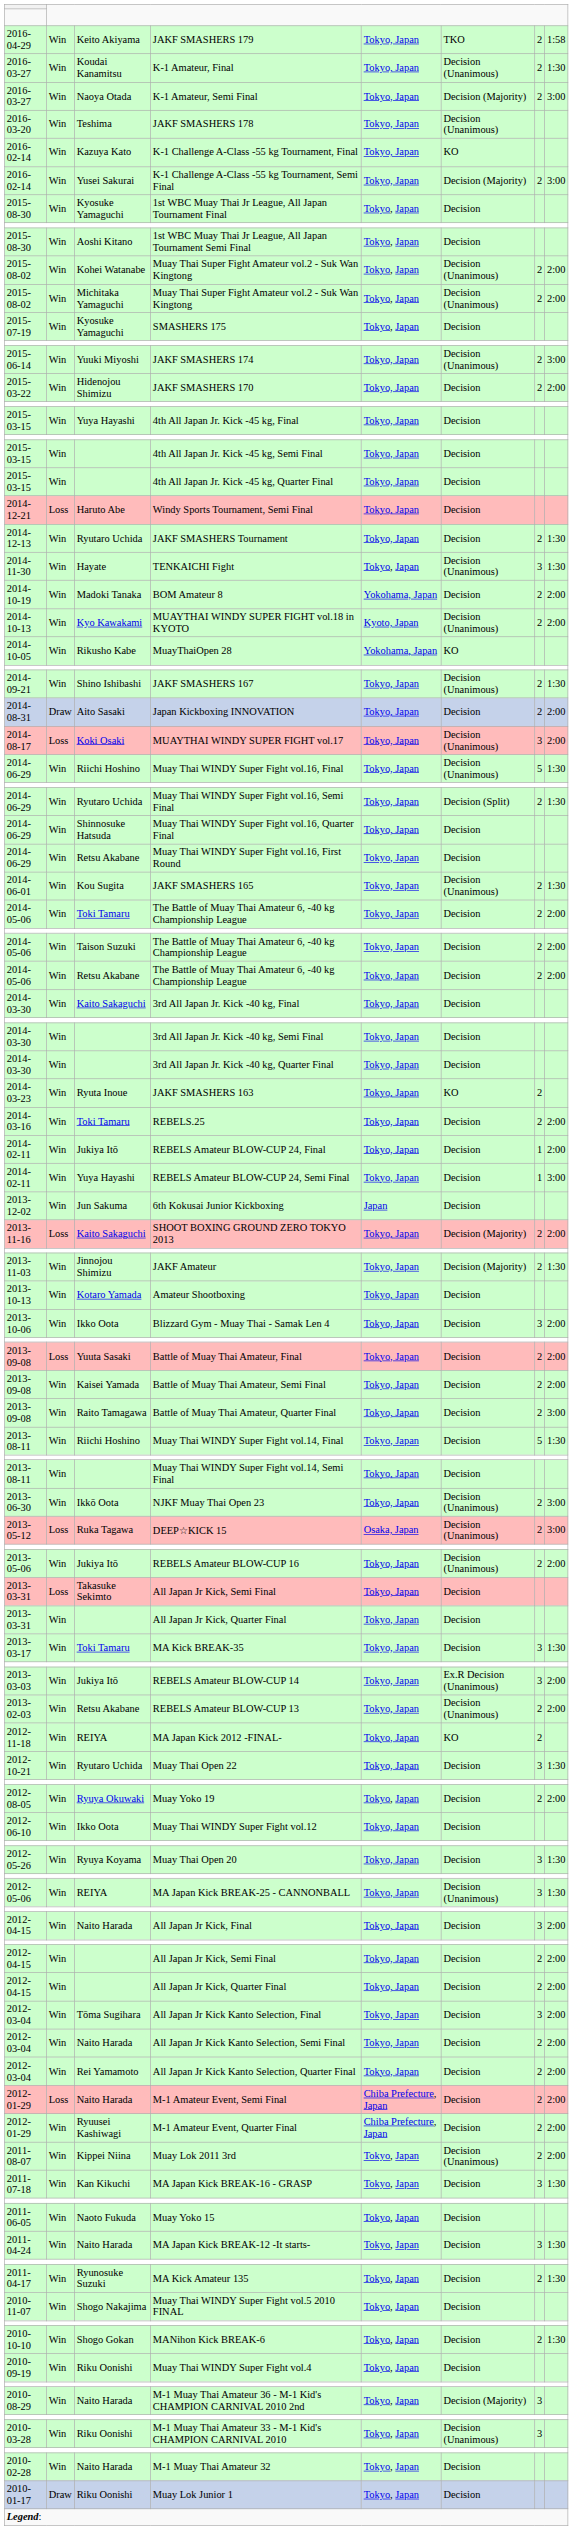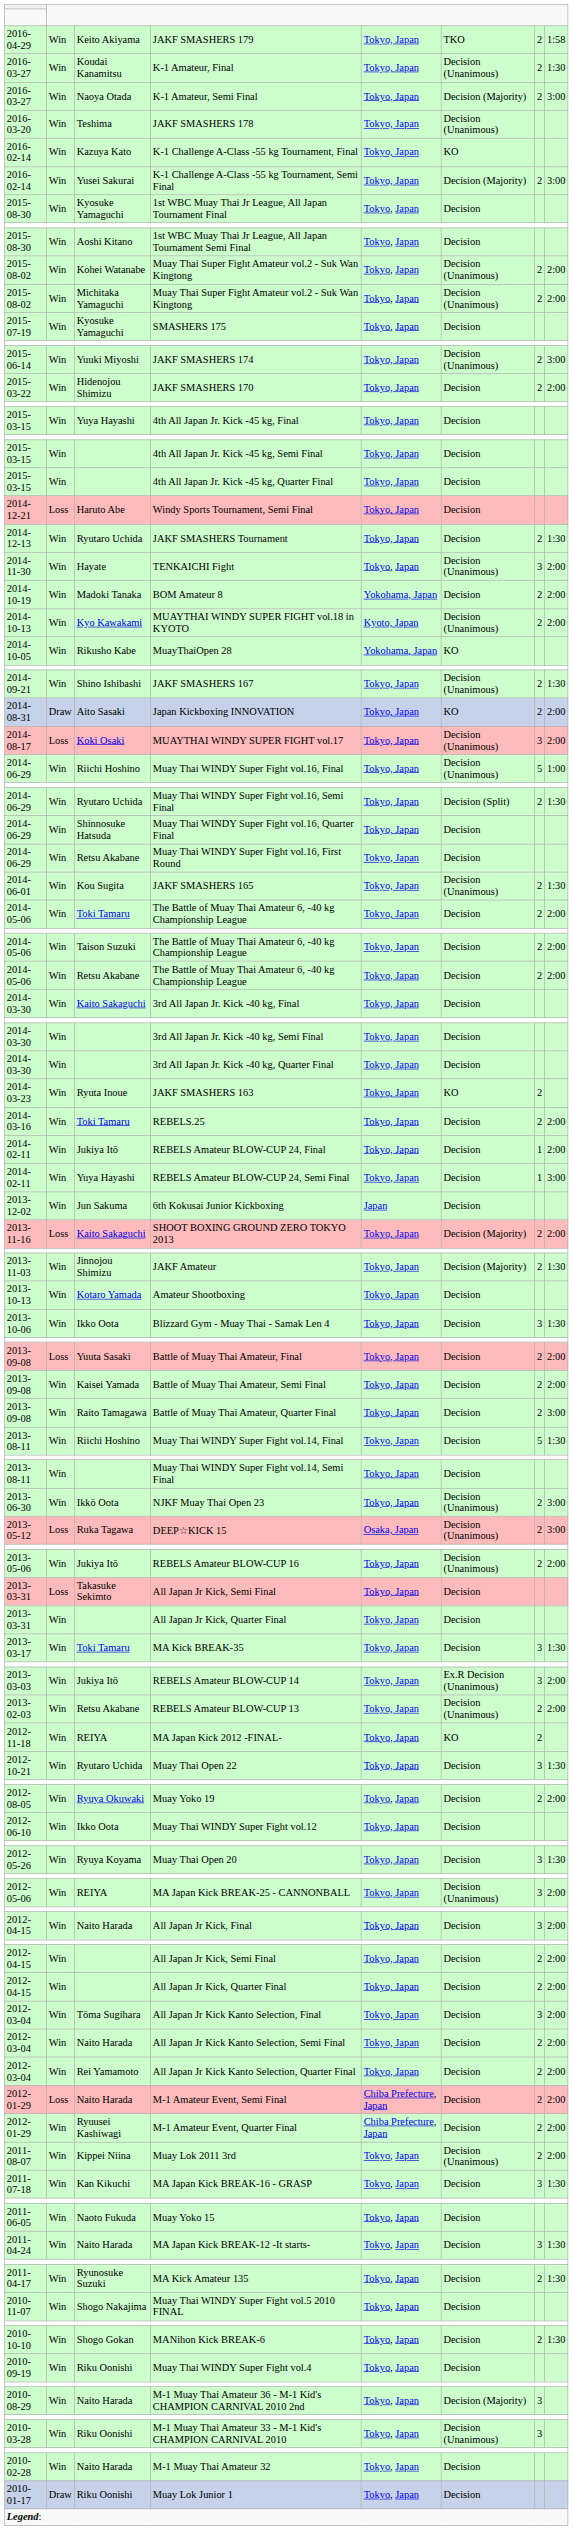TENKAICHI Fight | column 8: 1:30 -> 2:00
Japan Kickboxing INNOVATION | column 6: Decision -> KO
Muay Thai WINDY Super Fight vol.16, Final | column 8: 1:30 -> 1:00
Blizzard Gym - Muay Thai - Samak Len 4 | column 8: 2:00 -> 1:30
MA Japan Kick BREAK-25 - CANNONBALL | column 8: 1:30 -> 2:00
